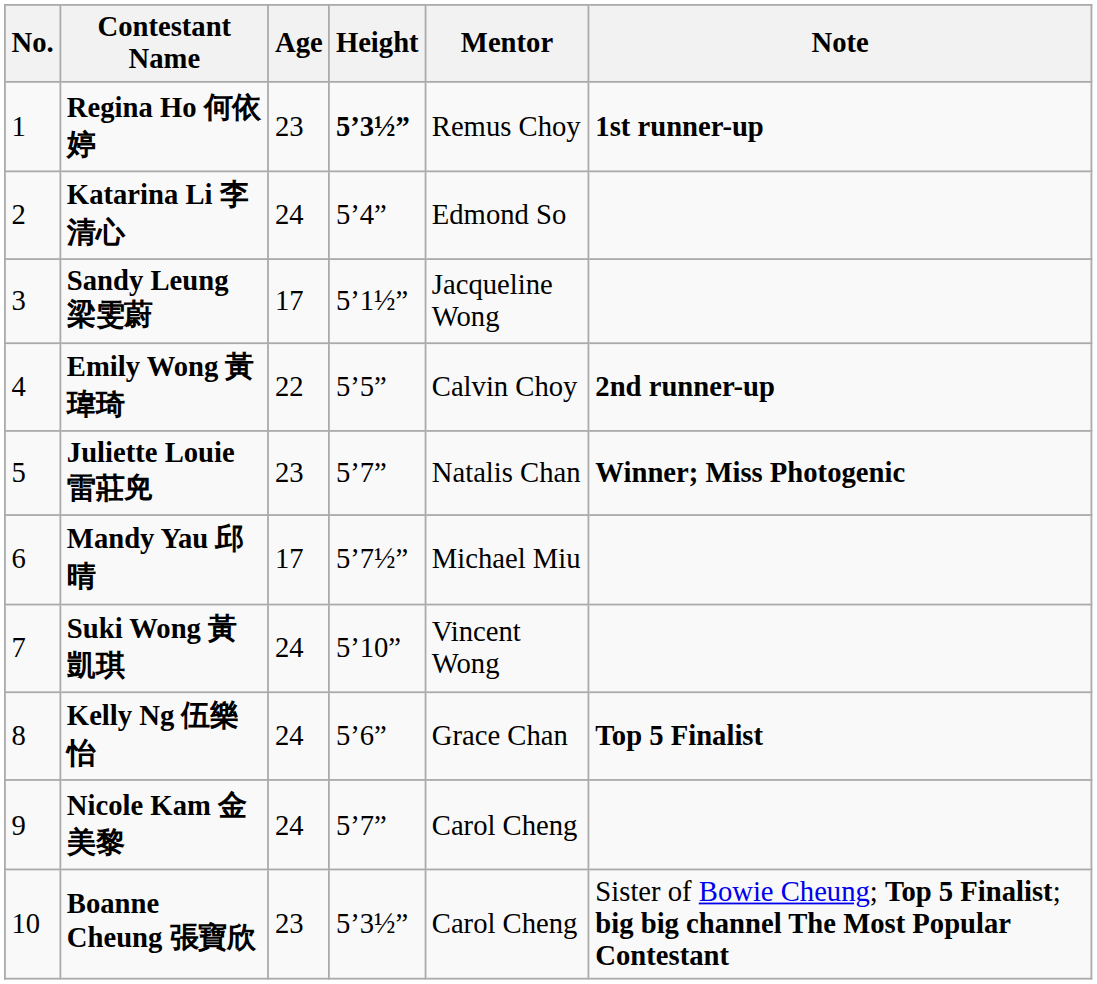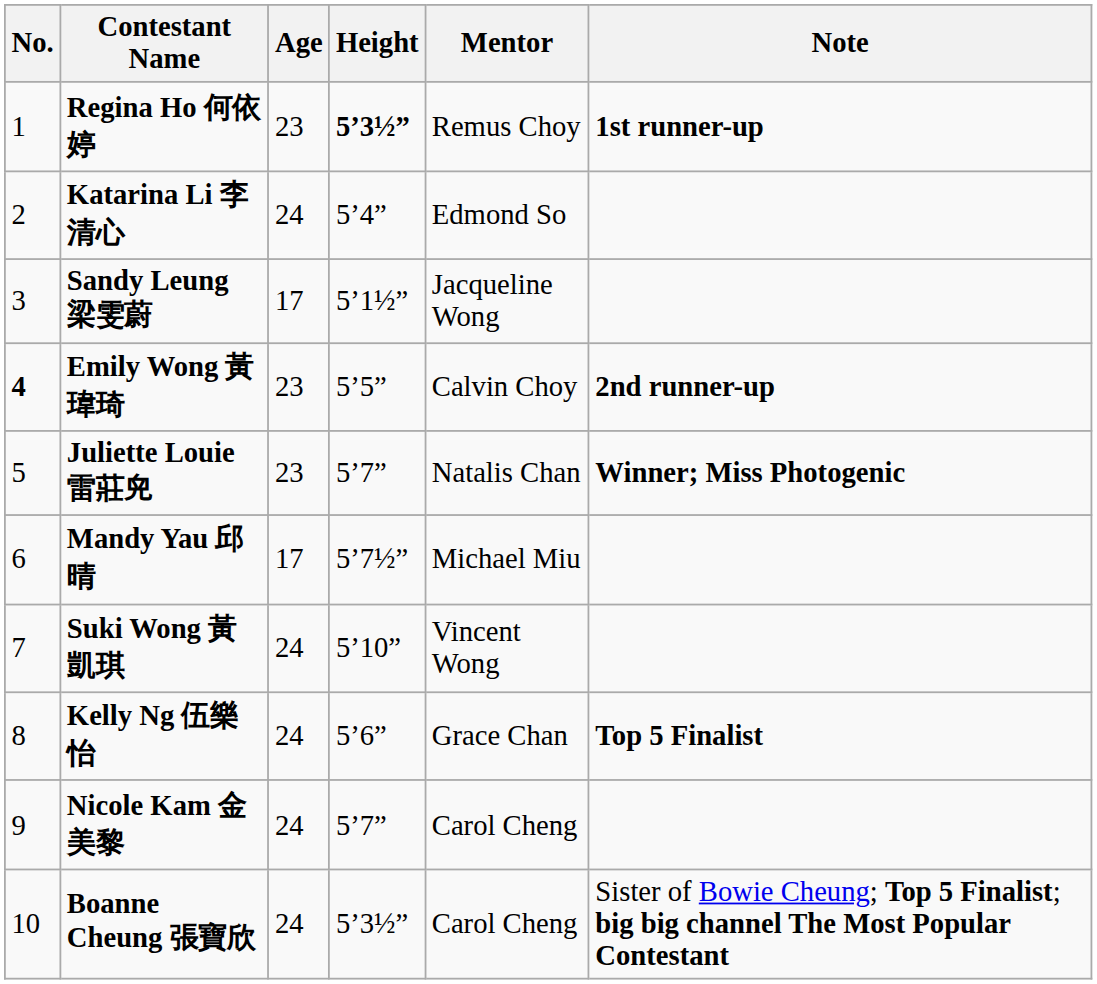Emily Wong 黃瑋琦 | No.: normal -> bold
Emily Wong 黃瑋琦 | Age: 22 -> 23
Boanne Cheung 張寶欣 | Age: 23 -> 24
